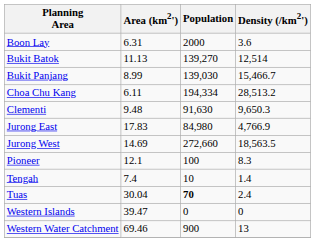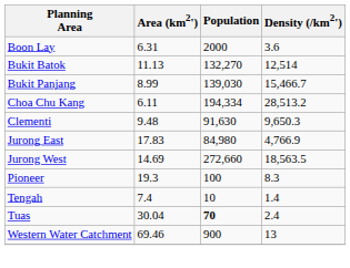Bukit Batok | Population: 139,270 -> 132,270
Pioneer | Area (km2'): 12.1 -> 19.3
- row: Western Islands | 39.47 | 0 | 0
